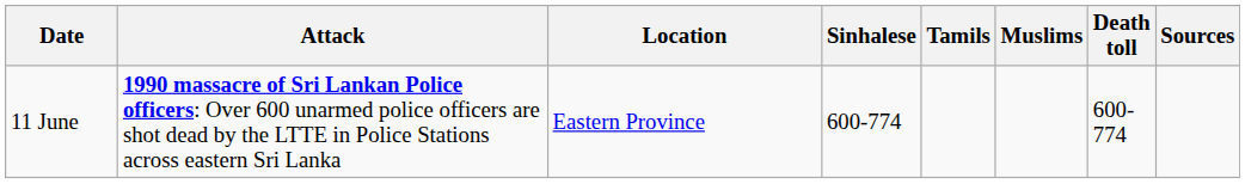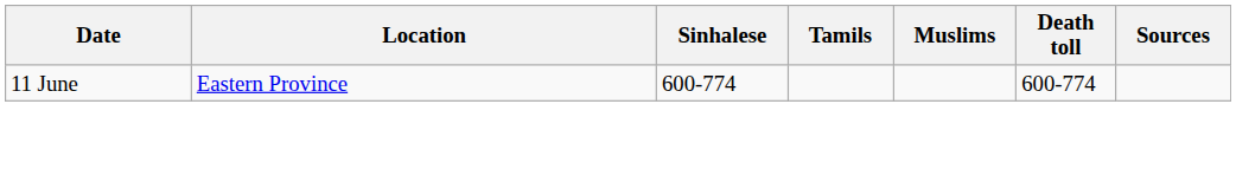- column: Attack | 1990 massacre of Sri Lankan Police officers: Over 600 unarmed police officers are shot dead by the LTTE in Police Stations across eastern Sri Lanka
